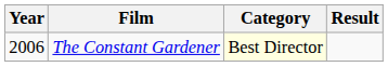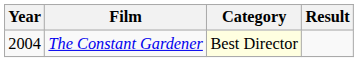The Constant Gardener | Year: 2006 -> 2004
